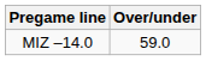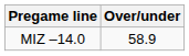MIZ –14.0 | Over/under: 59.0 -> 58.9
